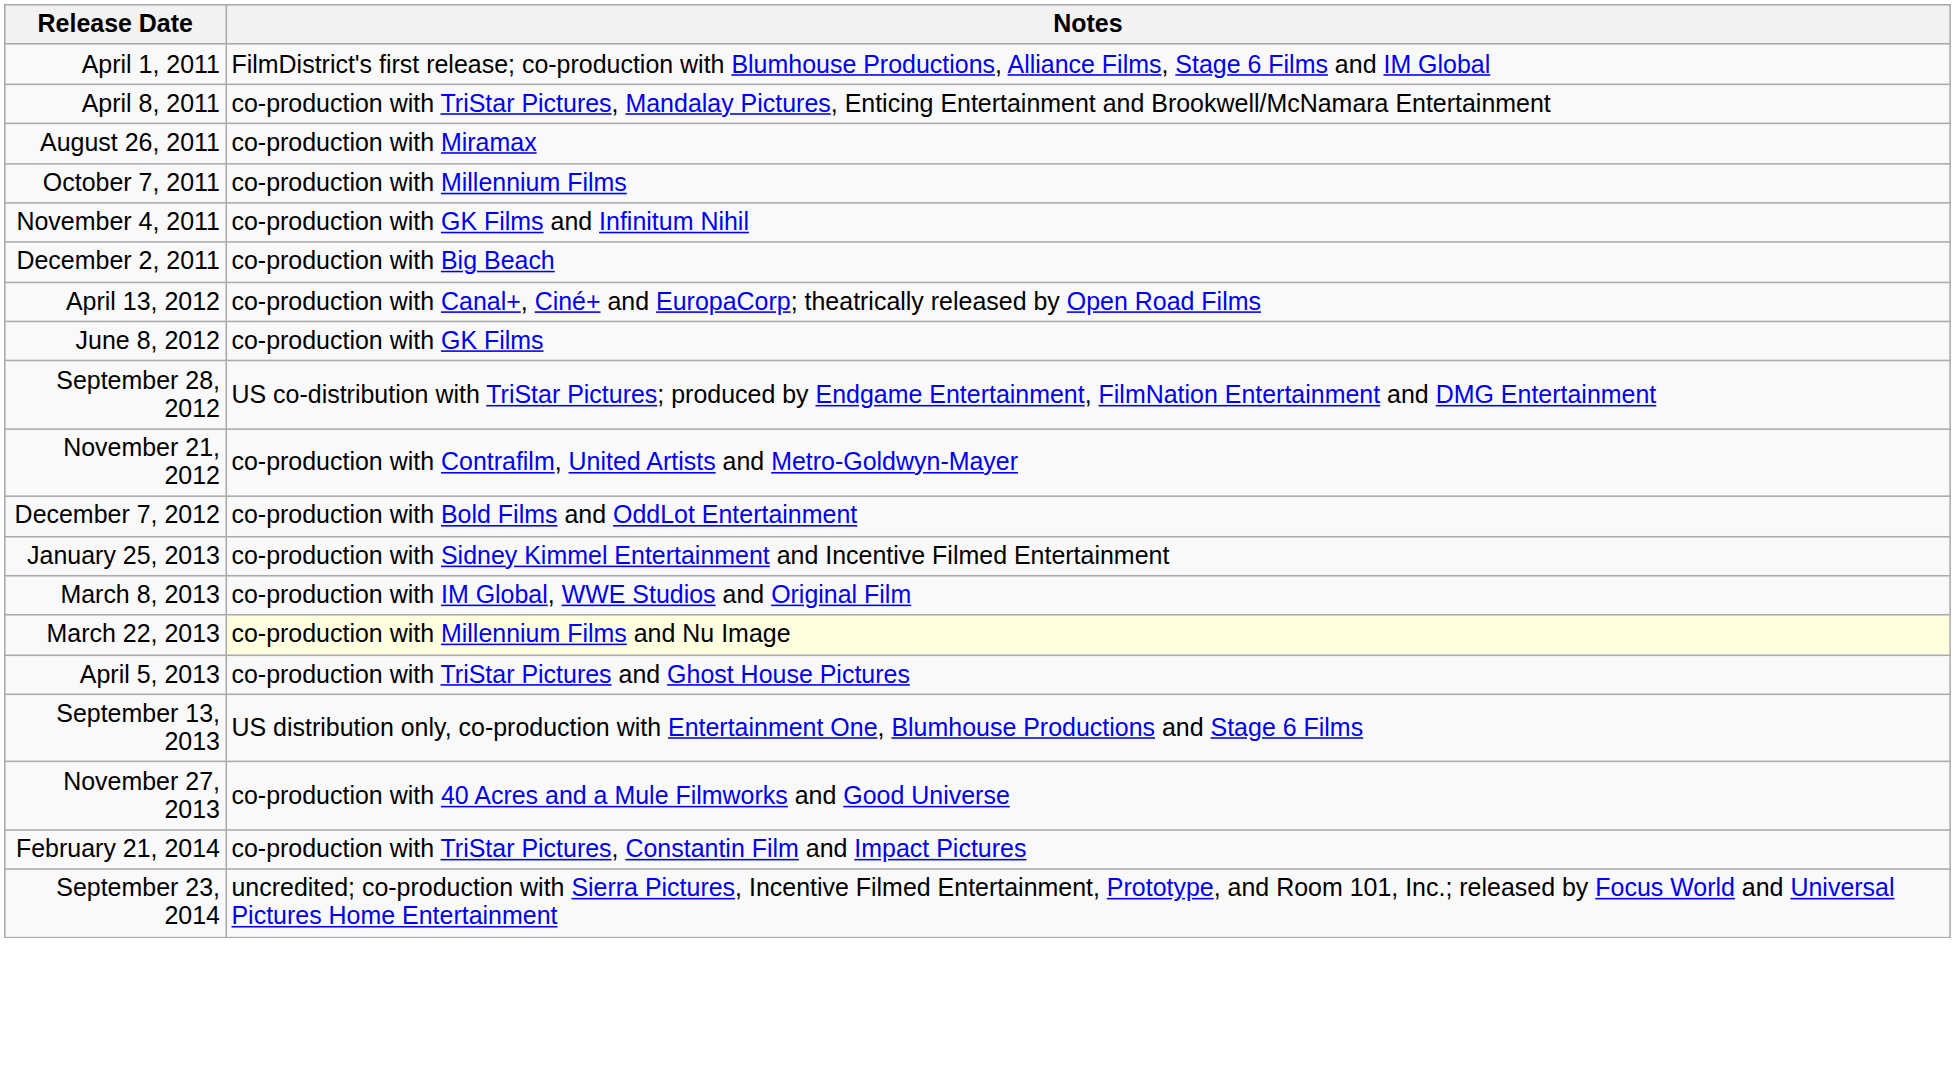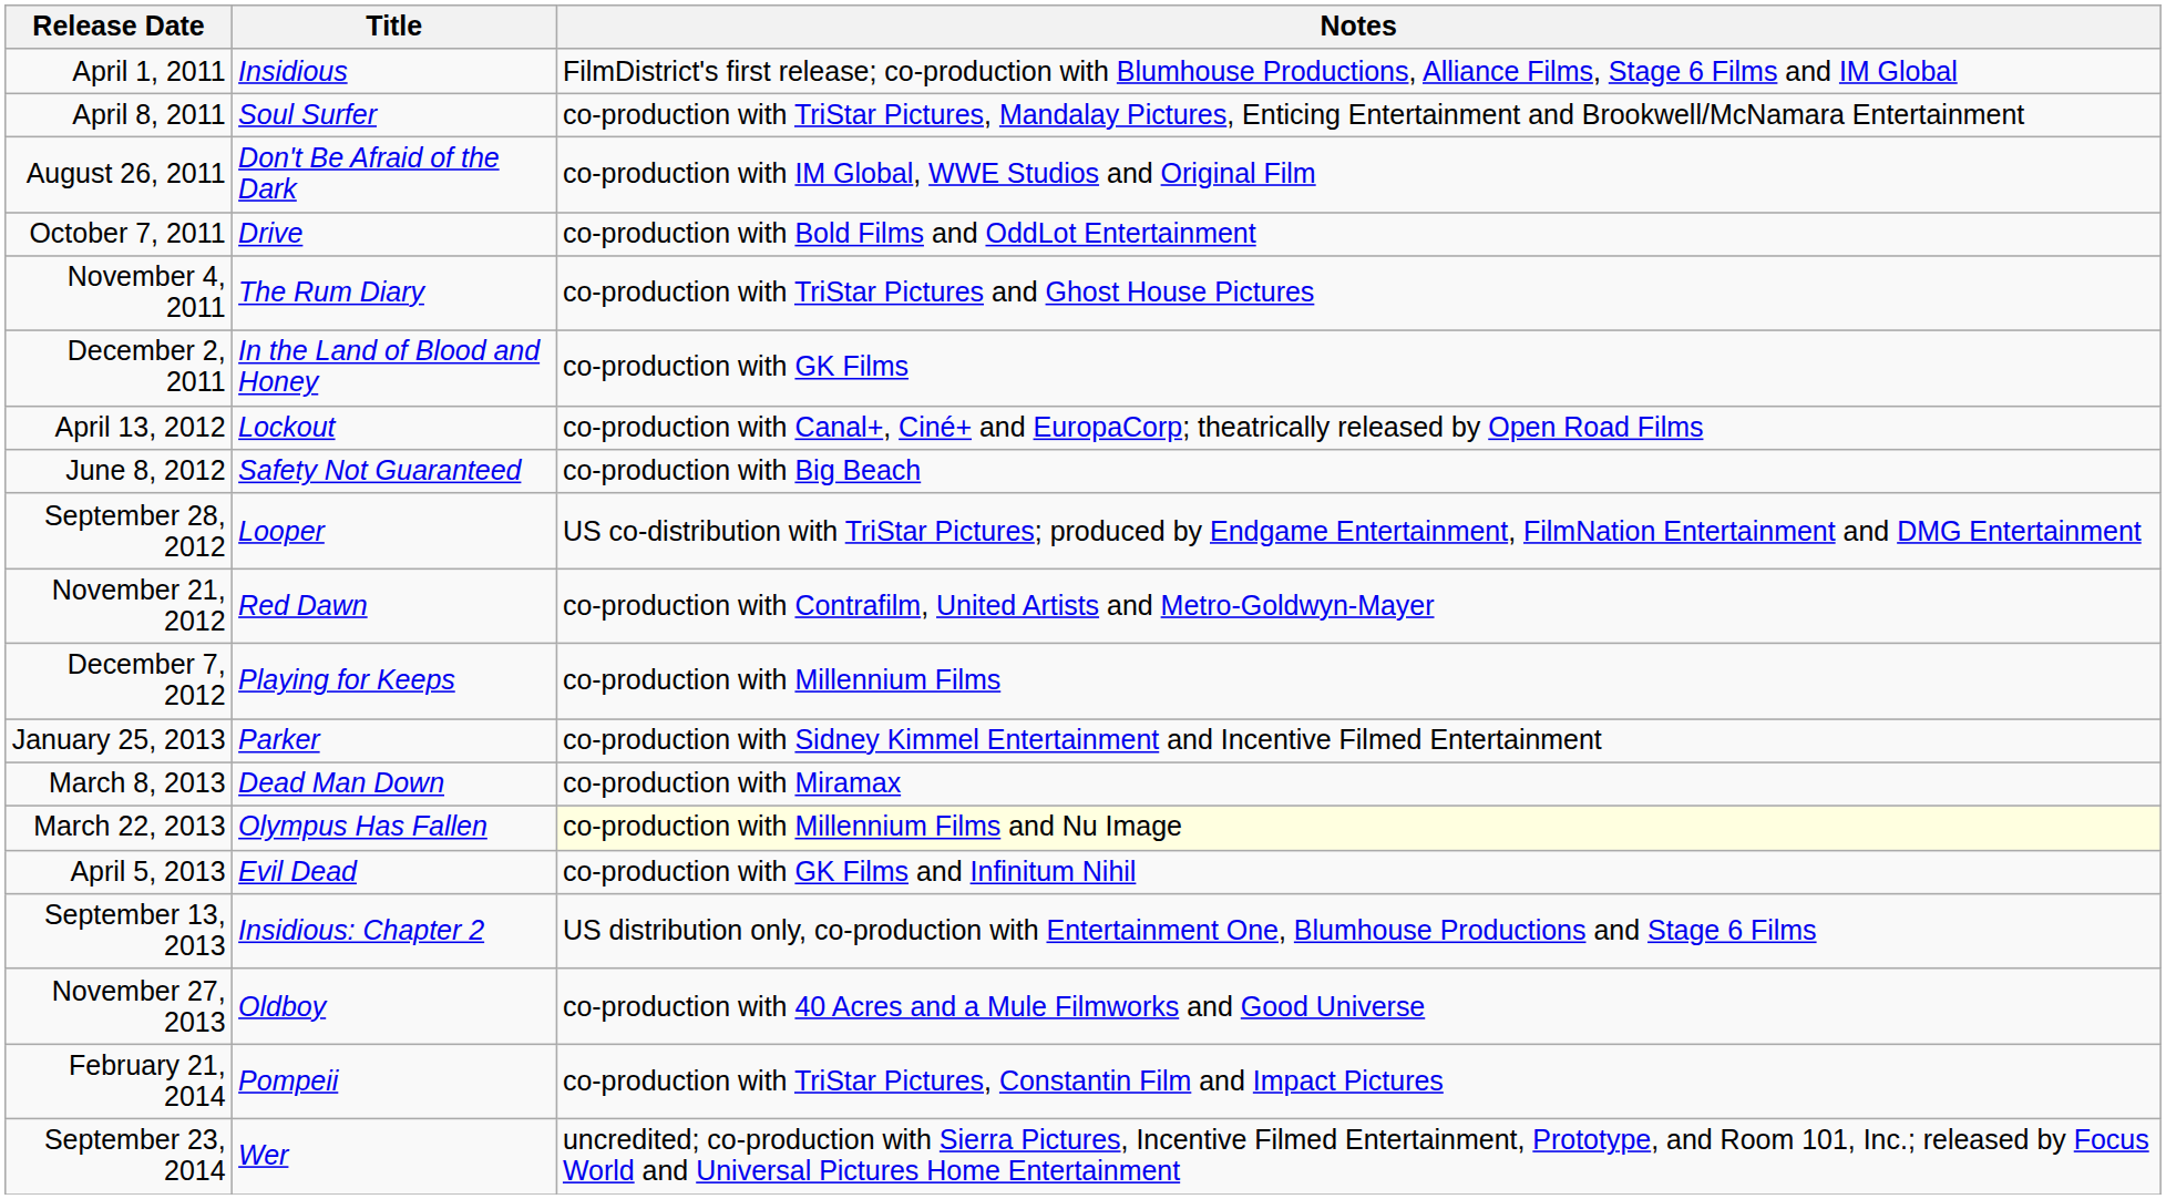+ column: Title | Insidious | Soul Surfer | Don't Be Afraid of the Dark | Drive | The Rum Diary | In the Land of Blood and Honey | Lockout | Safety Not Guaranteed | Looper | Red Dawn | Playing for Keeps | Parker | Dead Man Down | Olympus Has Fallen | Evil Dead | Insidious: Chapter 2 | Oldboy | Pompeii | Wer
August 26, 2011 | Notes: co-production with Miramax -> co-production with IM Global, WWE Studios and Original Film
October 7, 2011 | Notes: co-production with Millennium Films -> co-production with Bold Films and OddLot Entertainment
November 4, 2011 | Notes: co-production with GK Films and Infinitum Nihil -> co-production with TriStar Pictures and Ghost House Pictures
December 2, 2011 | Notes: co-production with Big Beach -> co-production with GK Films
June 8, 2012 | Notes: co-production with GK Films -> co-production with Big Beach
December 7, 2012 | Notes: co-production with Bold Films and OddLot Entertainment -> co-production with Millennium Films
March 8, 2013 | Notes: co-production with IM Global, WWE Studios and Original Film -> co-production with Miramax
April 5, 2013 | Notes: co-production with TriStar Pictures and Ghost House Pictures -> co-production with GK Films and Infinitum Nihil
